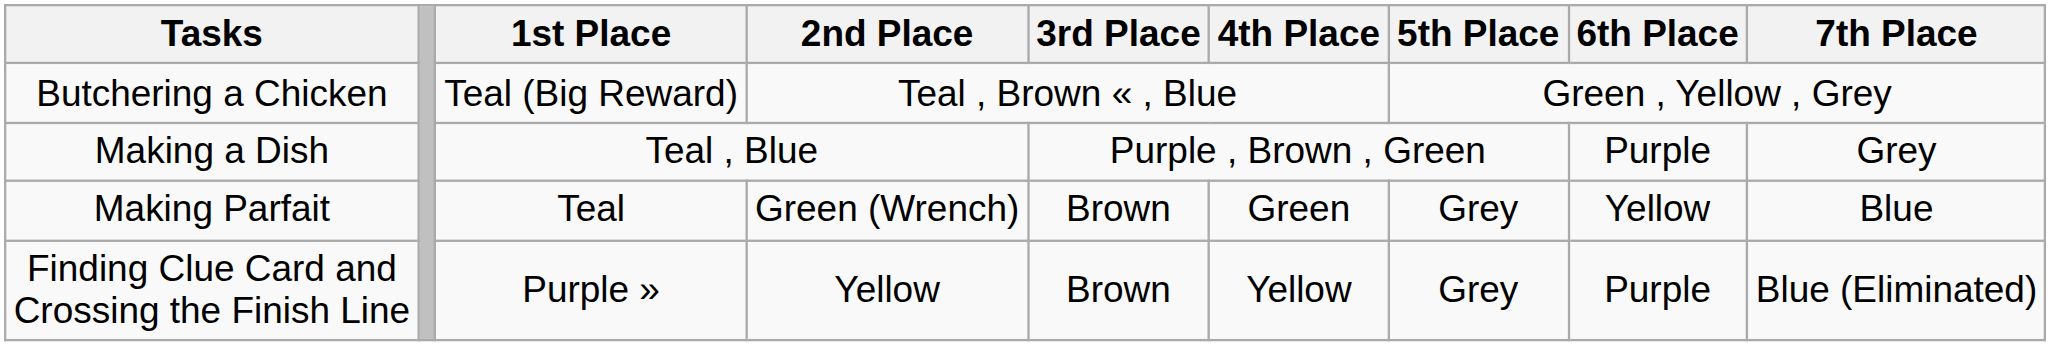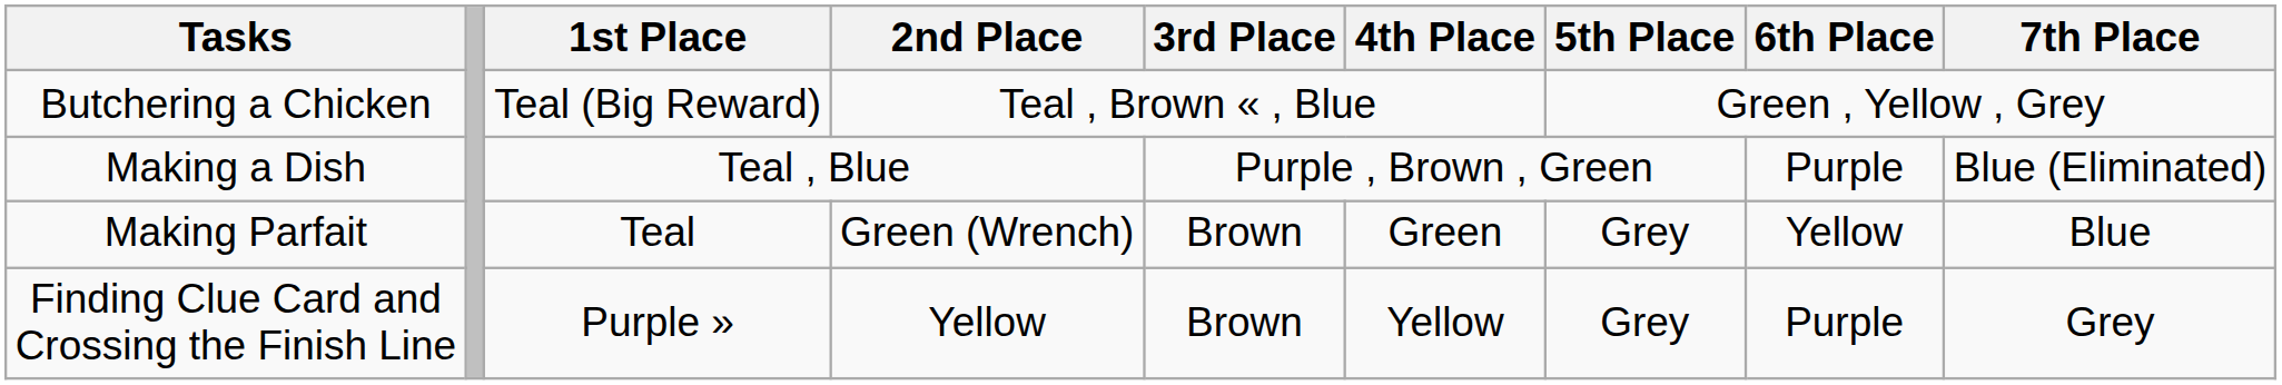Making a Dish | 7th Place: Grey -> Blue (Eliminated)
Finding Clue Card and Crossing the Finish Line | 7th Place: Blue (Eliminated) -> Grey
